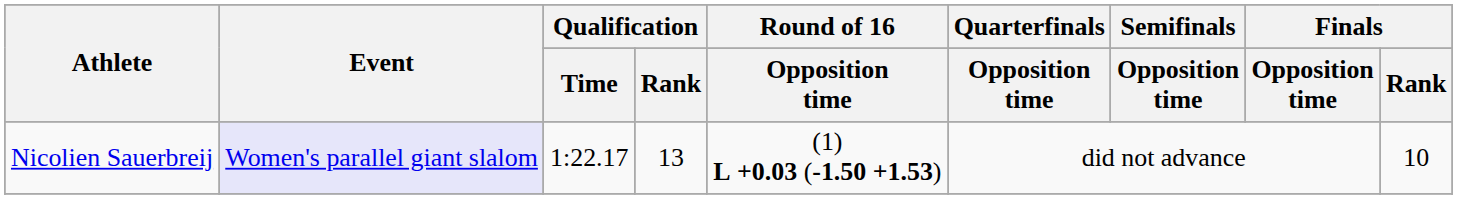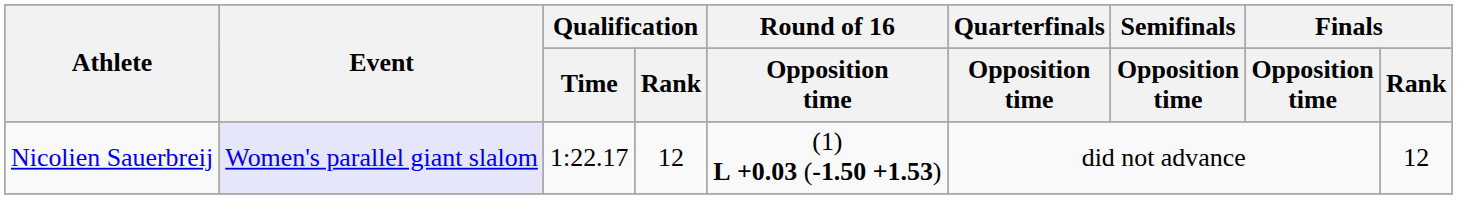Nicolien Sauerbreij | Qualification / Rank: 13 -> 12
Nicolien Sauerbreij | Finals / Rank: 10 -> 12
